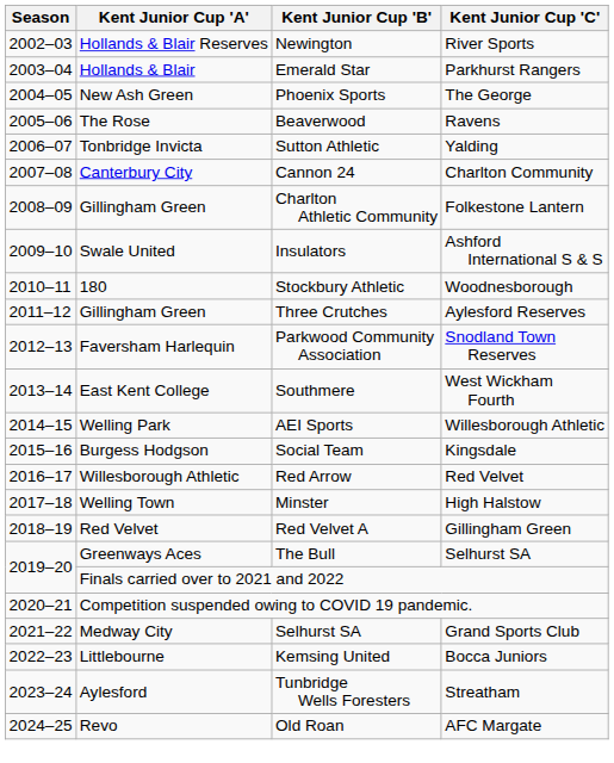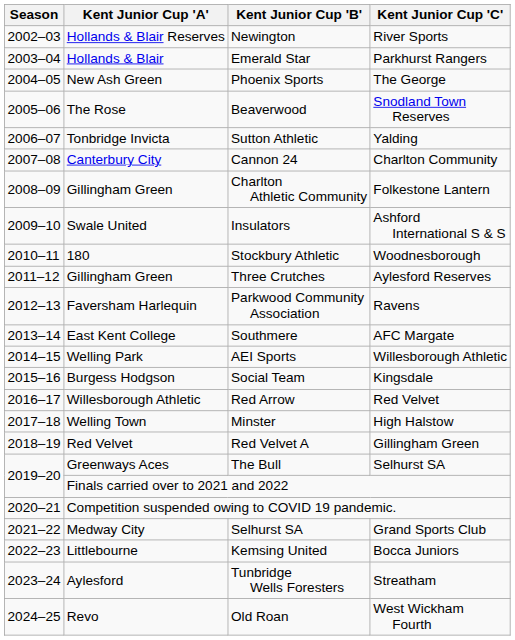Beaverwood | Kent Junior Cup 'C': Ravens -> Snodland Town Reserves
Parkwood Community Association | Kent Junior Cup 'C': Snodland Town Reserves -> Ravens
Southmere | Kent Junior Cup 'C': West Wickham Fourth -> AFC Margate
Old Roan | Kent Junior Cup 'C': AFC Margate -> West Wickham Fourth
